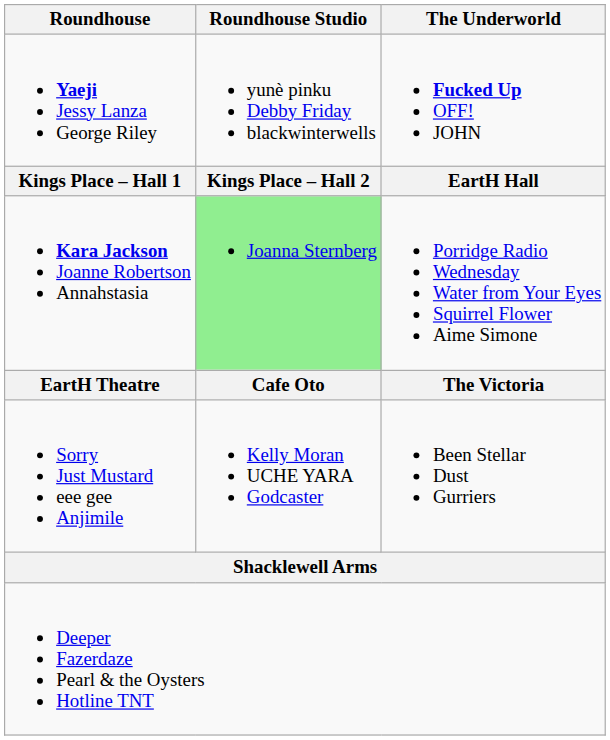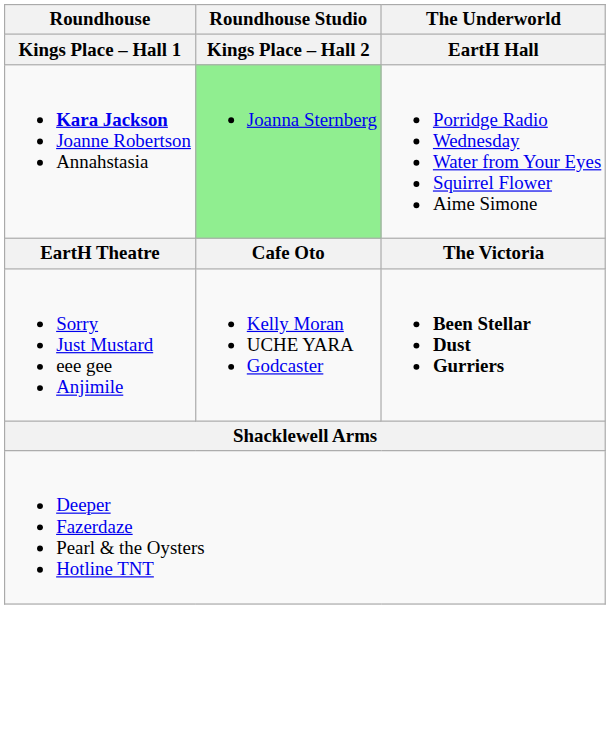- row: Yaeji Jessy Lanza George Riley | yunè pinku Debby Friday blackwinterwells | Fucked Up OFF! JOHN
Sorry Just Mustard eee gee Anjimile | The Underworld: normal -> bold
